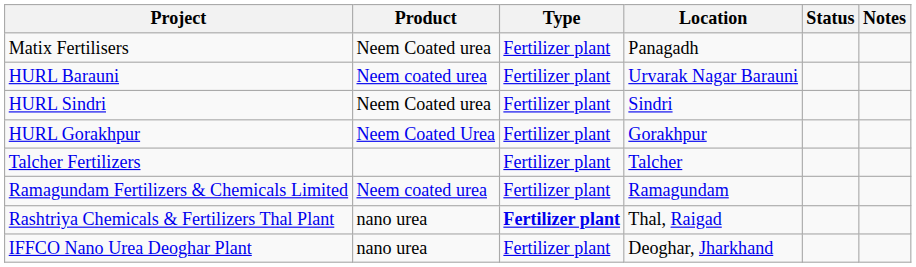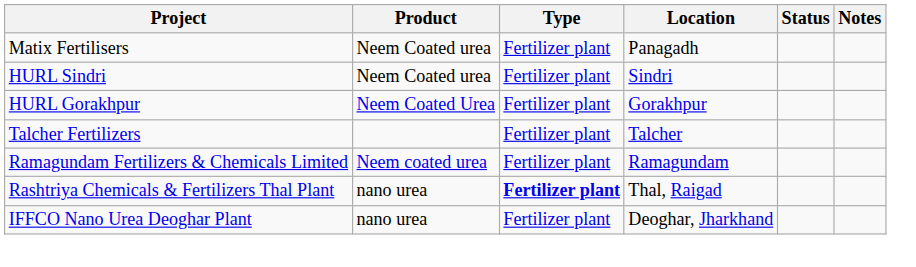- row: HURL Barauni | Neem coated urea | Fertilizer plant | Urvarak Nagar Barauni
